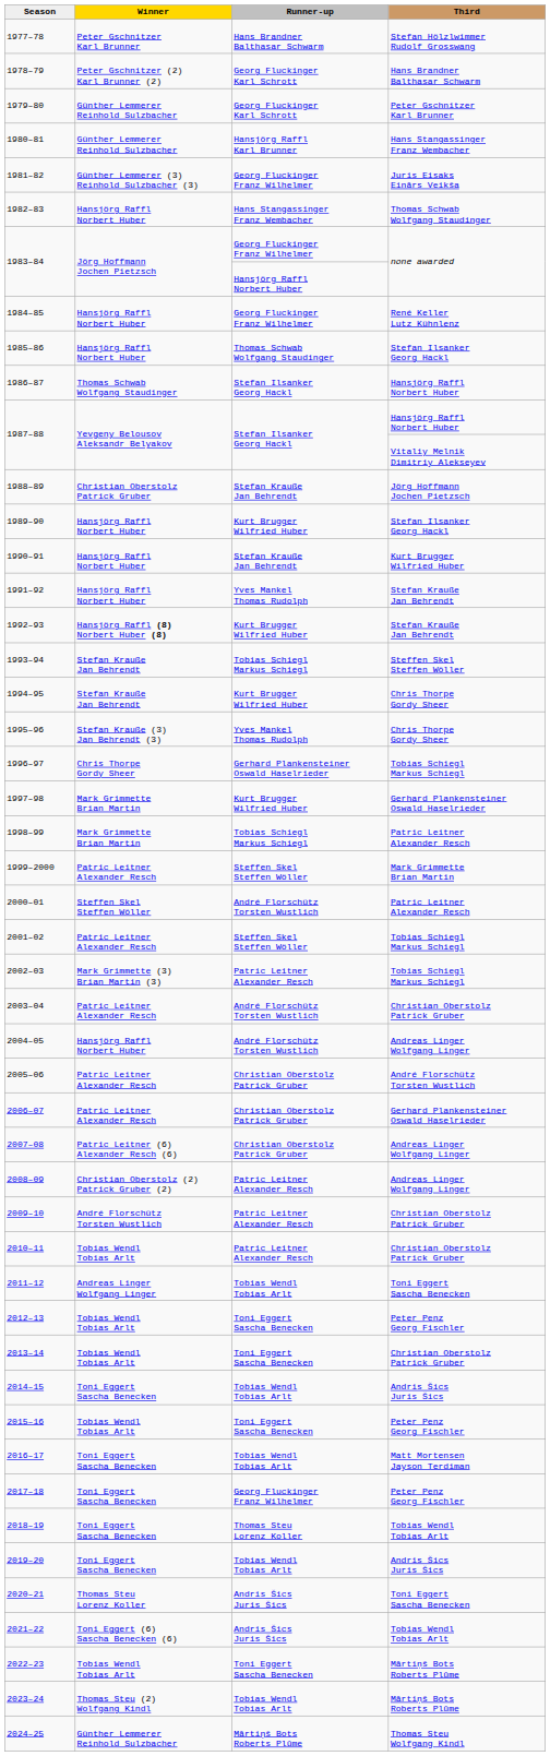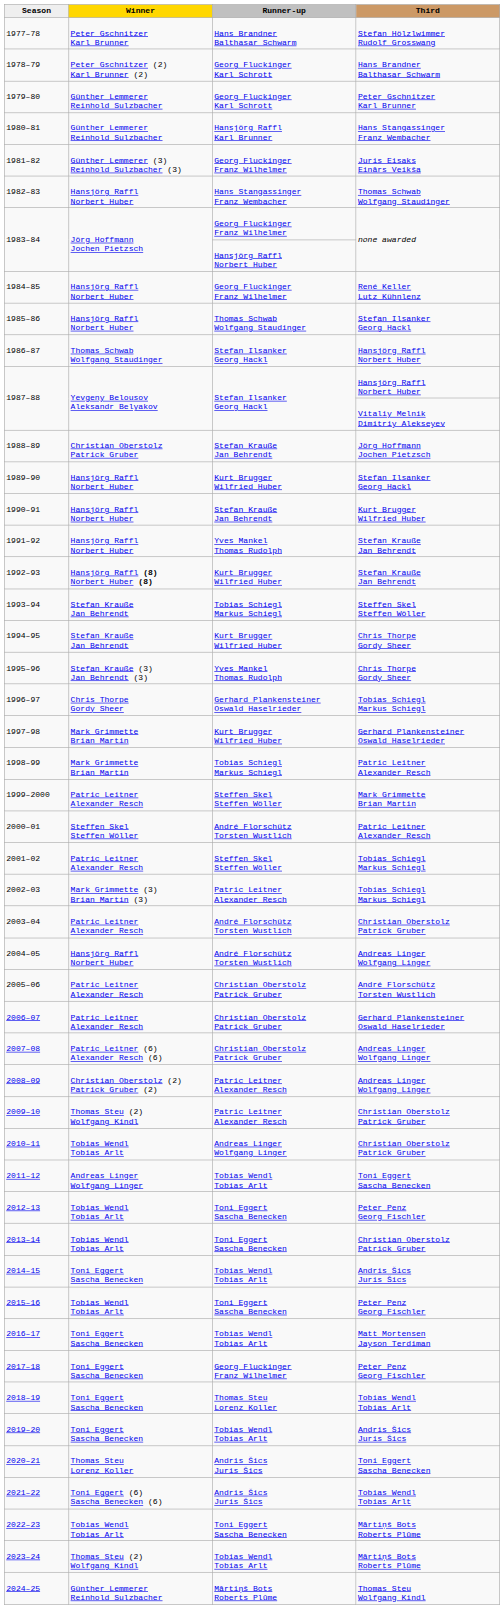2009–10 | Winner: André Florschütz Torsten Wustlich -> Thomas Steu (2) Wolfgang Kindl
2010–11 | Runner-up: Patric Leitner Alexander Resch -> Andreas Linger Wolfgang Linger
